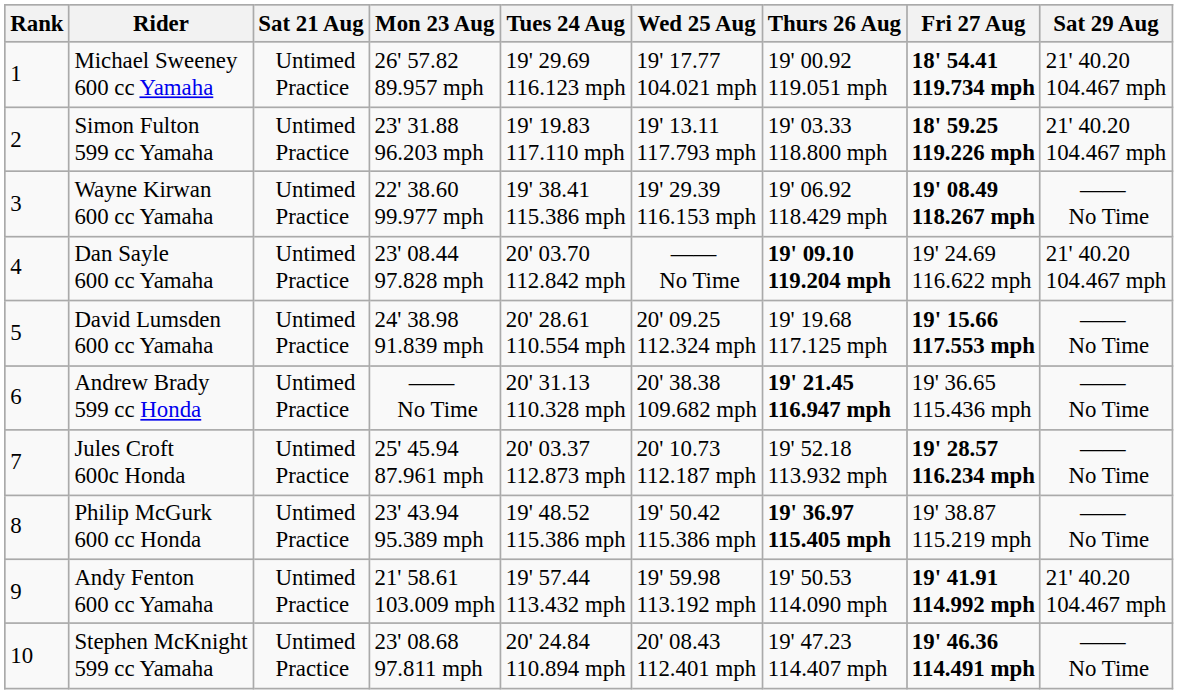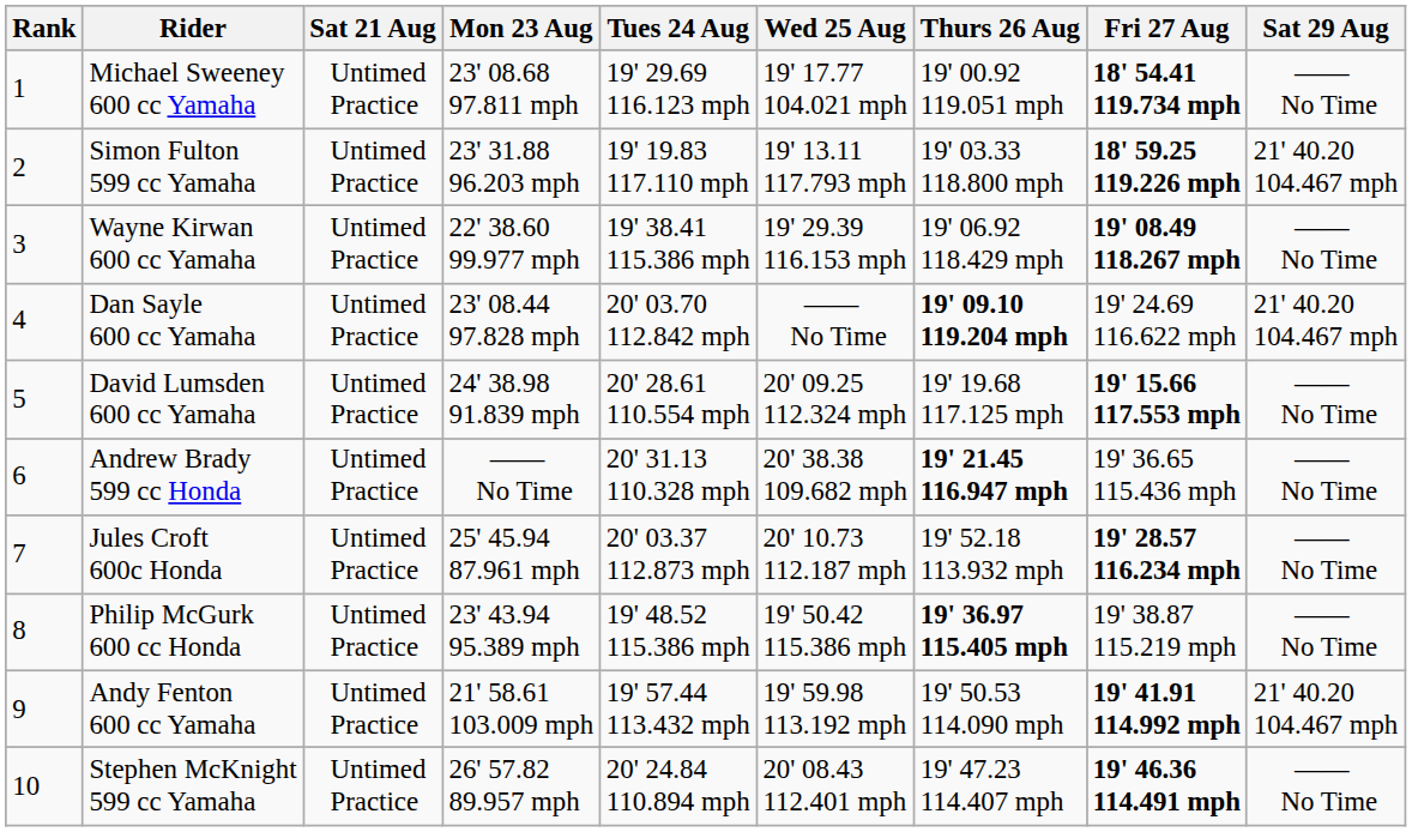Michael Sweeney 600 cc Yamaha | Mon 23 Aug: 26' 57.82 89.957 mph -> 23' 08.68 97.811 mph
Michael Sweeney 600 cc Yamaha | Sat 29 Aug: 21' 40.20 104.467 mph -> —— No Time
Stephen McKnight 599 cc Yamaha | Mon 23 Aug: 23' 08.68 97.811 mph -> 26' 57.82 89.957 mph
